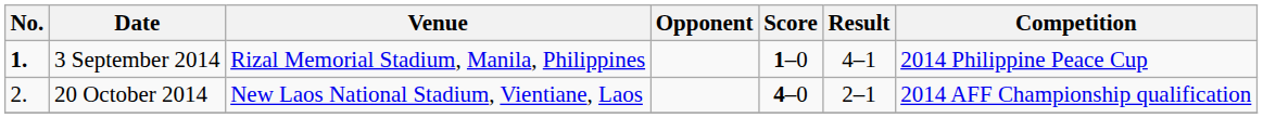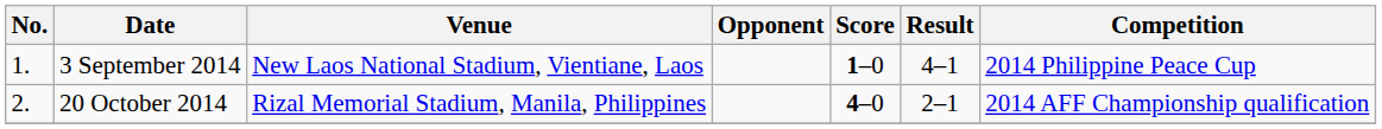3 September 2014 | No.: bold -> normal
3 September 2014 | Venue: Rizal Memorial Stadium, Manila, Philippines -> New Laos National Stadium, Vientiane, Laos
20 October 2014 | Venue: New Laos National Stadium, Vientiane, Laos -> Rizal Memorial Stadium, Manila, Philippines
